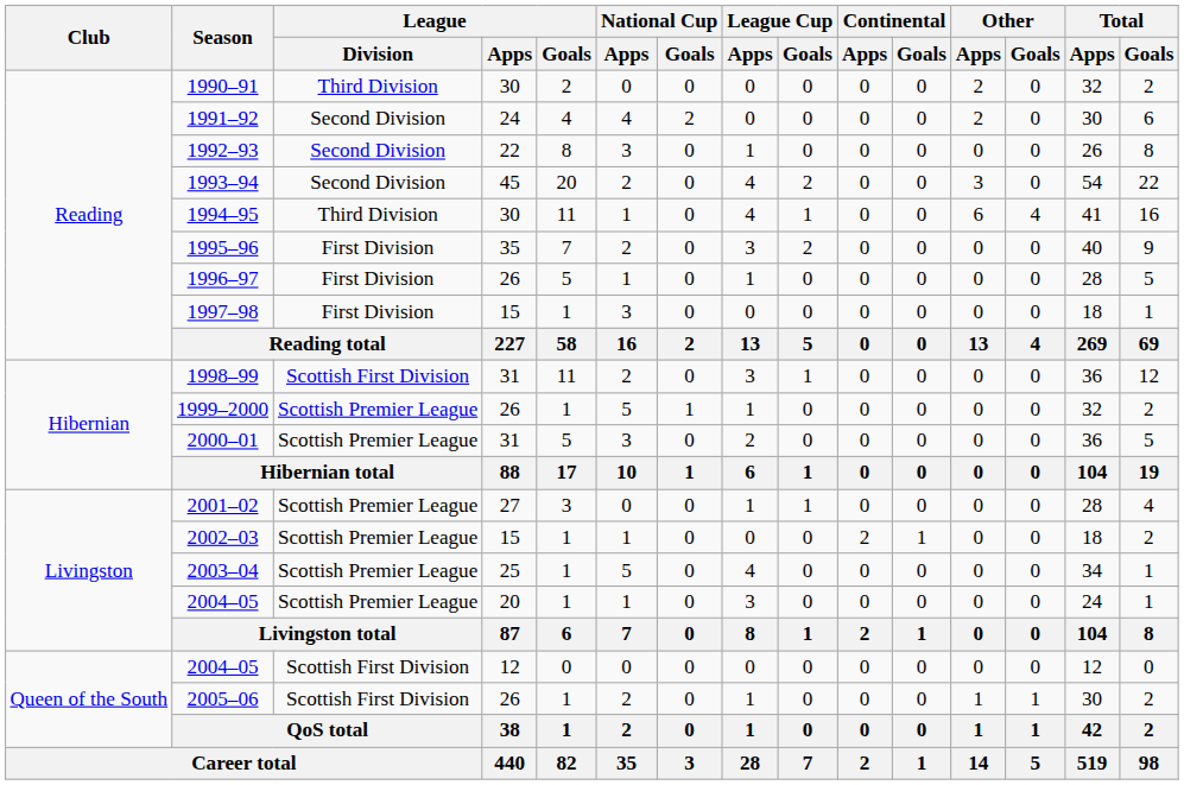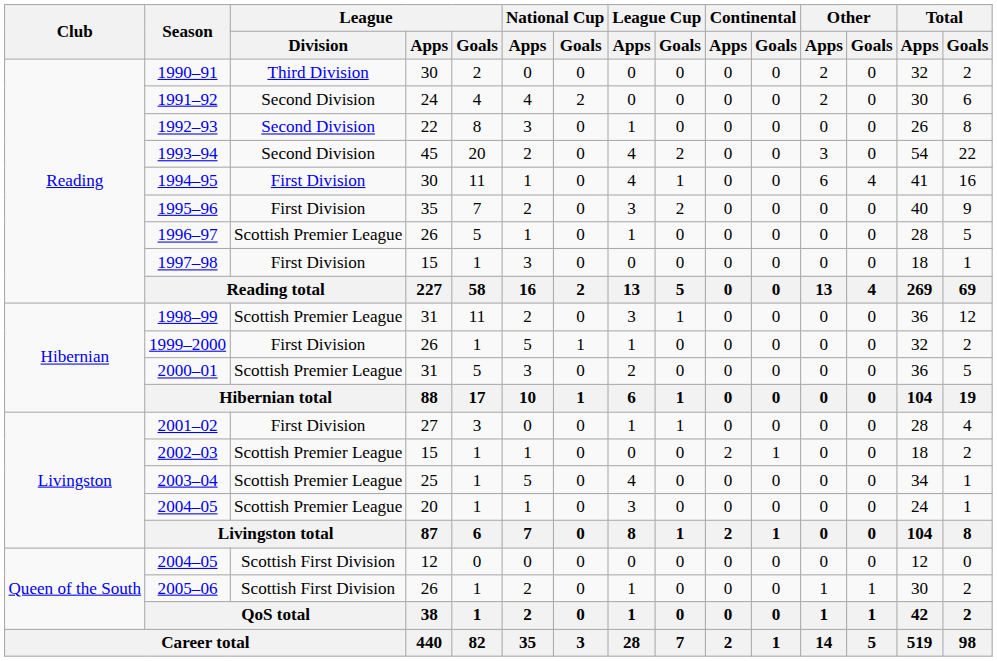1994–95 | League / Division: Third Division -> First Division
1996–97 | League / Division: First Division -> Scottish Premier League
1998–99 | League / Division: Scottish First Division -> Scottish Premier League
1999–2000 | League / Division: Scottish Premier League -> First Division
2001–02 | League / Division: Scottish Premier League -> First Division
